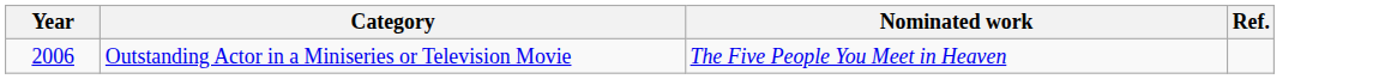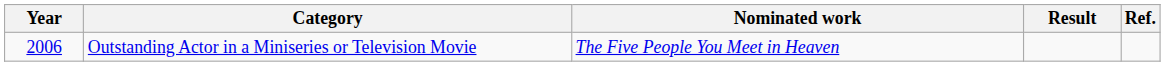+ column: Result
